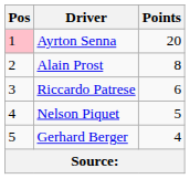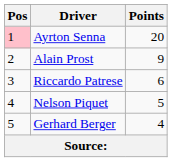Alain Prost | Points: 8 -> 9
